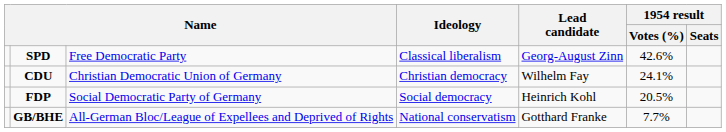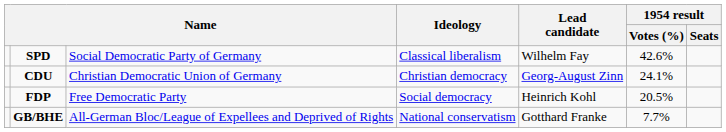SPD | column 3: Free Democratic Party -> Social Democratic Party of Germany
SPD | Lead candidate: Georg-August Zinn -> Wilhelm Fay
CDU | Lead candidate: Wilhelm Fay -> Georg-August Zinn
FDP | column 3: Social Democratic Party of Germany -> Free Democratic Party
